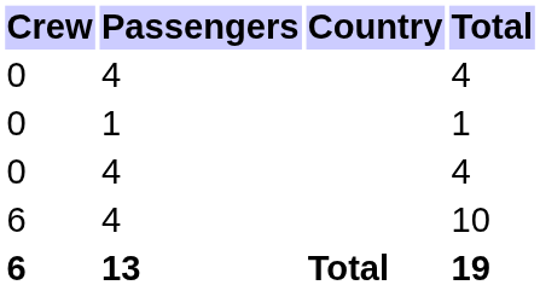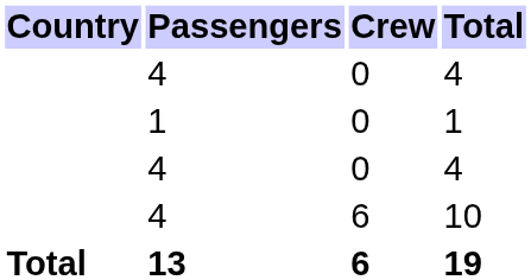columns swapped: Country <-> Crew
